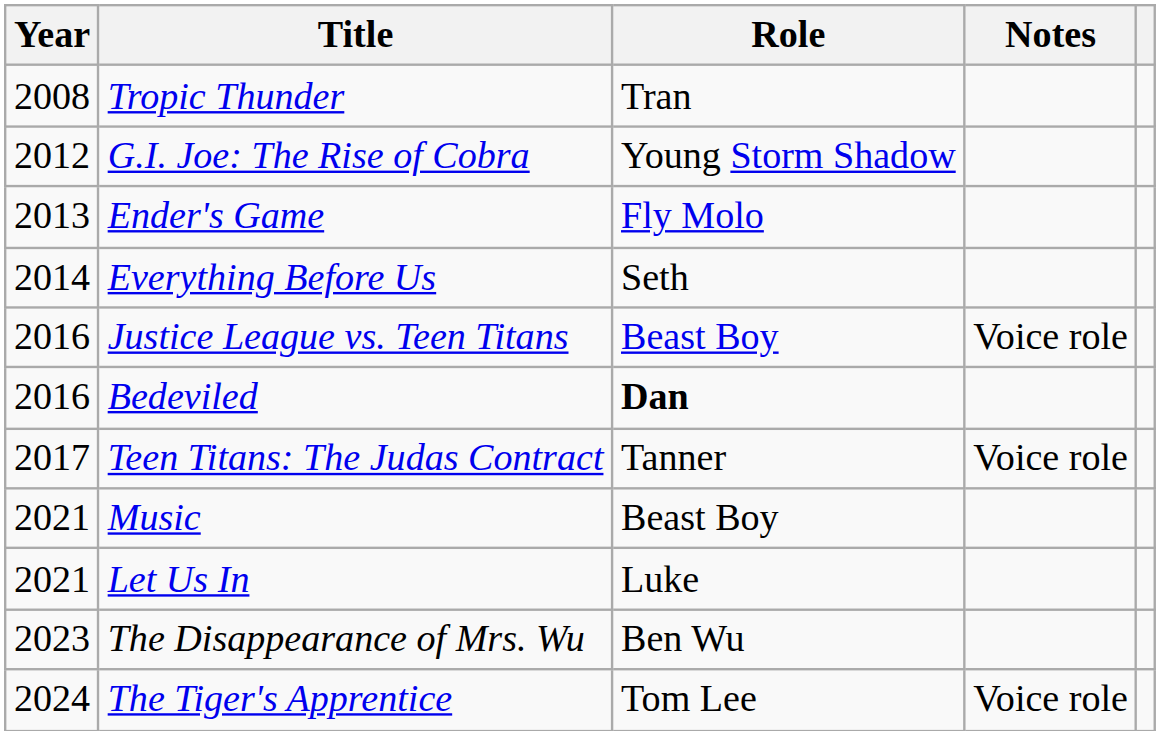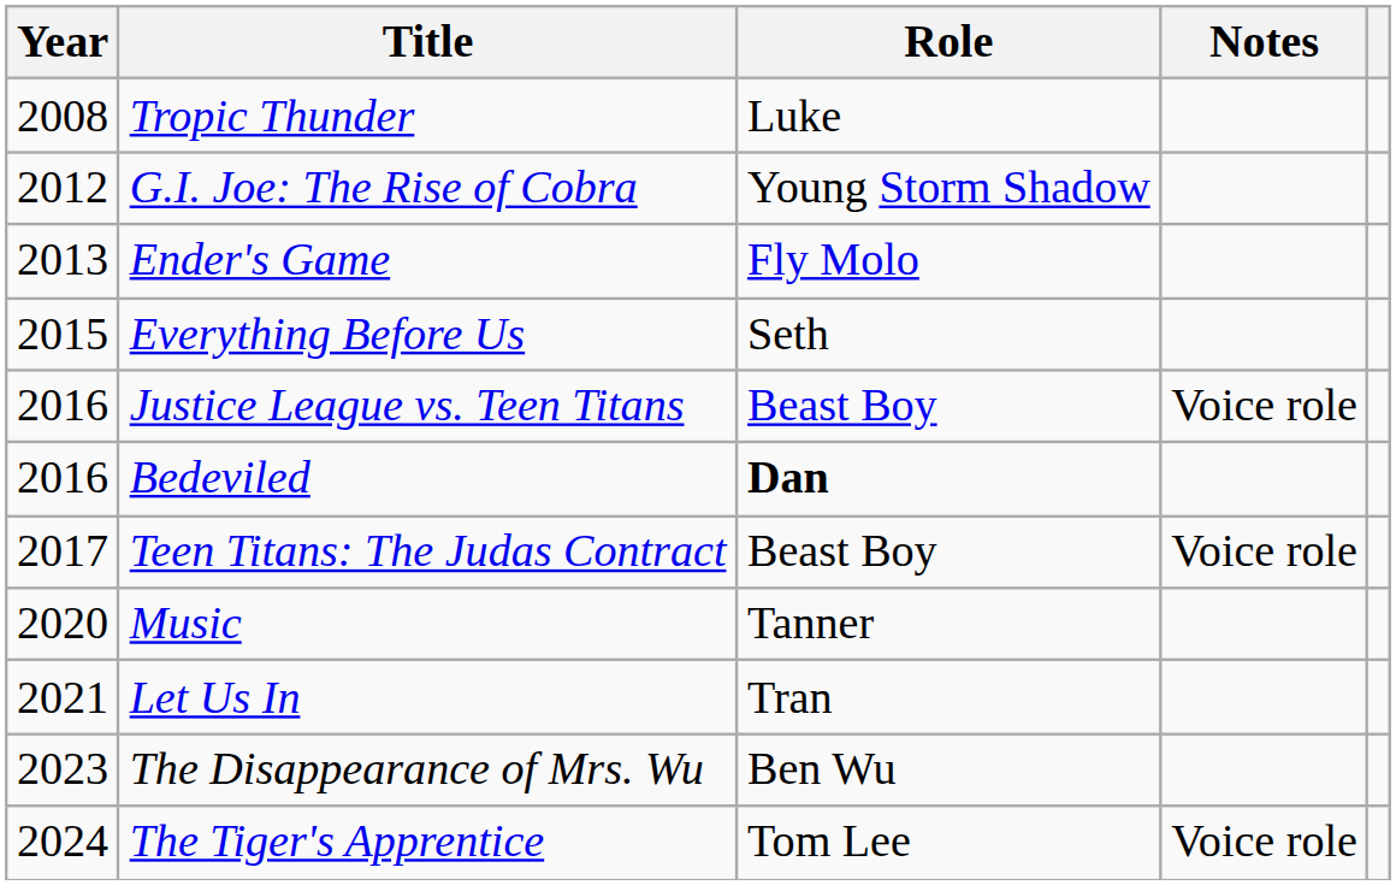Tropic Thunder | Role: Tran -> Luke
Everything Before Us | Year: 2014 -> 2015
Teen Titans: The Judas Contract | Role: Tanner -> Beast Boy
Music | Year: 2021 -> 2020
Music | Role: Beast Boy -> Tanner
Let Us In | Role: Luke -> Tran
